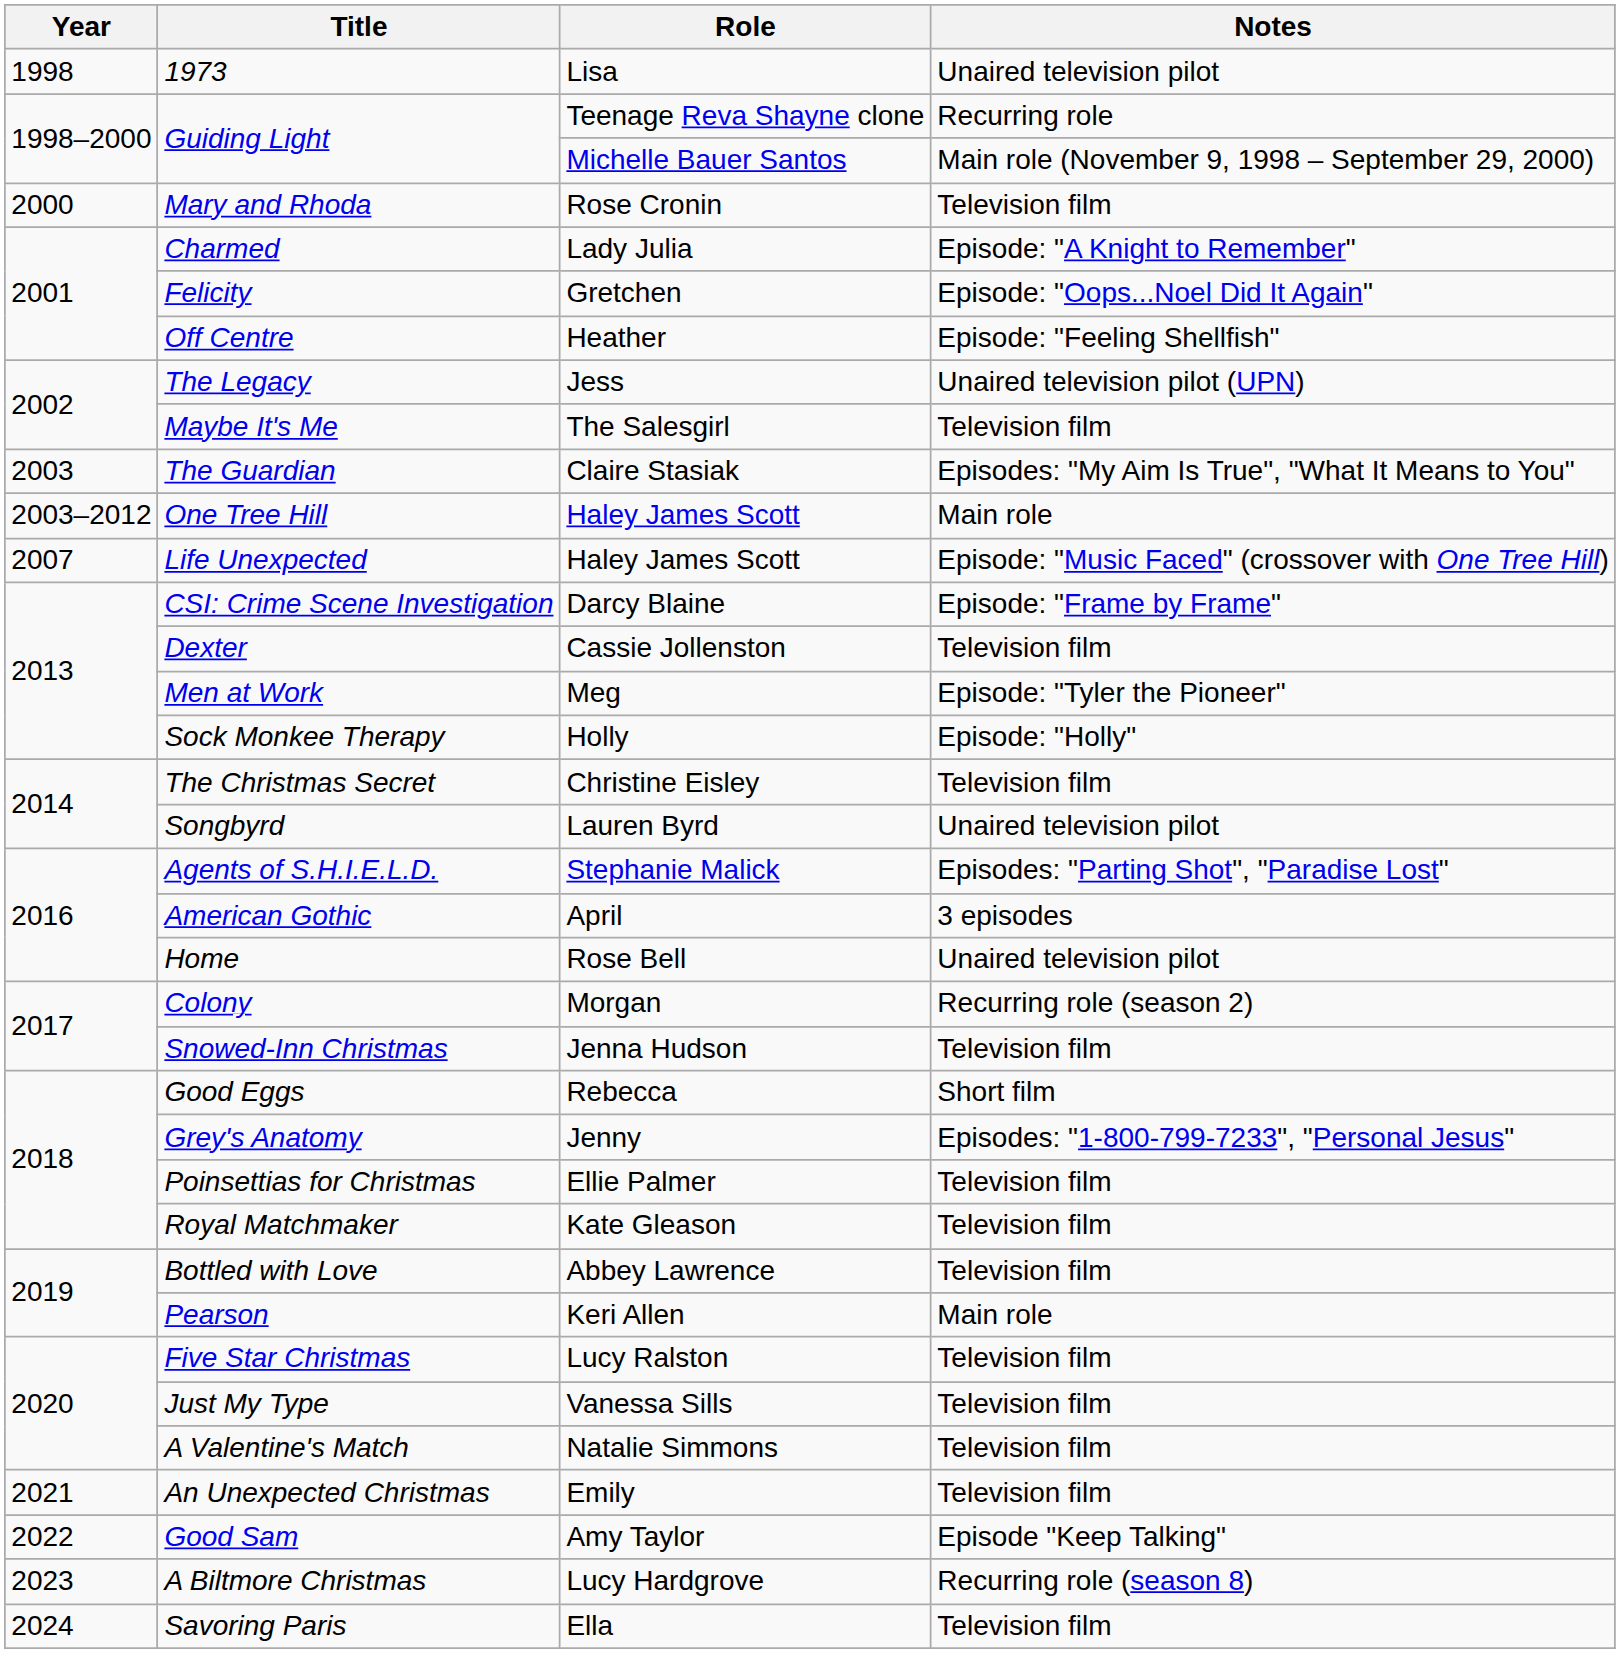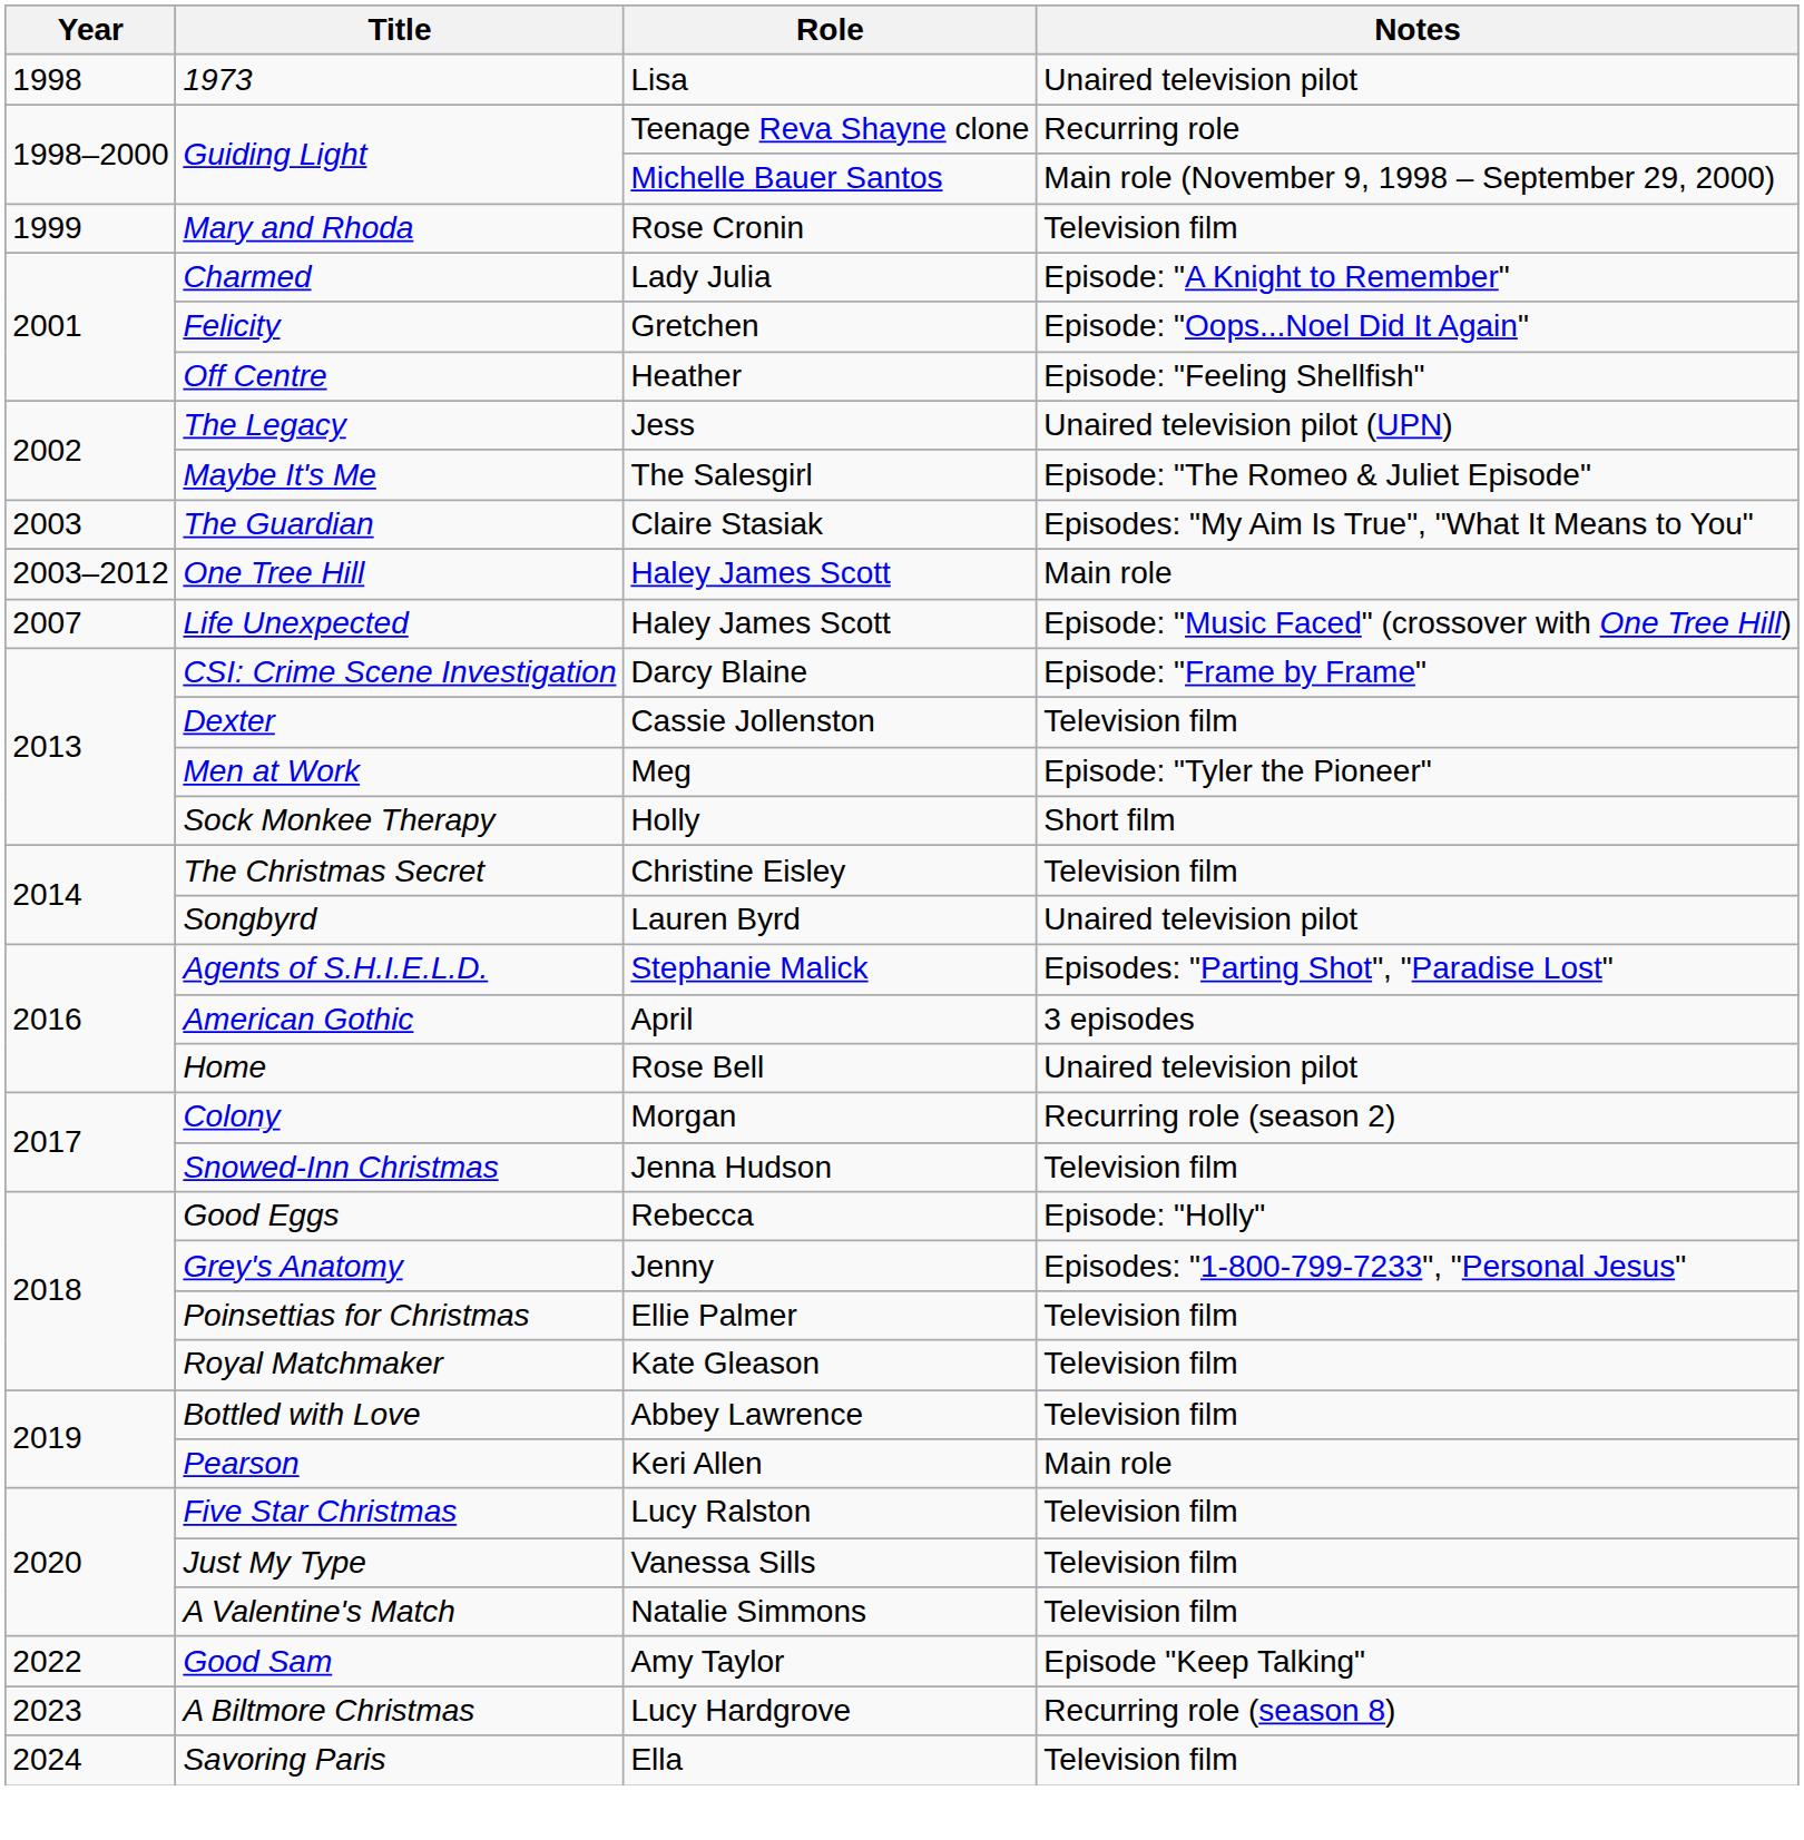Mary and Rhoda | Year: 2000 -> 1999
Maybe It's Me | Notes: Television film -> Episode: "The Romeo & Juliet Episode"
Sock Monkee Therapy | Notes: Episode: "Holly" -> Short film
Good Eggs | Notes: Short film -> Episode: "Holly"
- row: 2021 | An Unexpected Christmas | Emily | Television film
